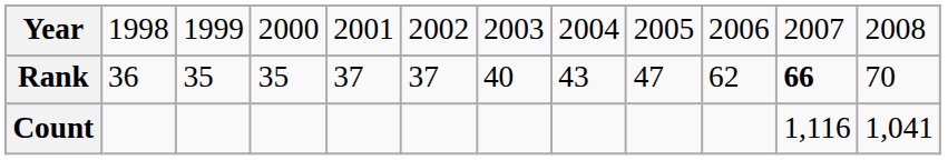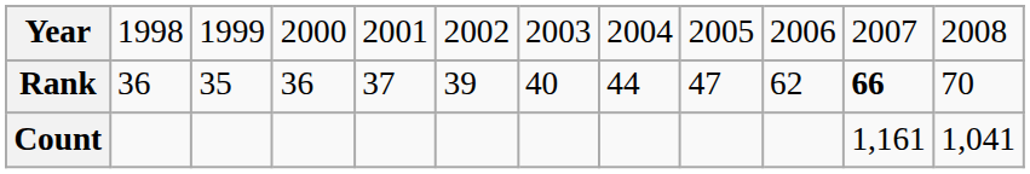Rank | column 4: 35 -> 36
Rank | column 6: 37 -> 39
Rank | column 8: 43 -> 44
Count | column 11: 1,116 -> 1,161
